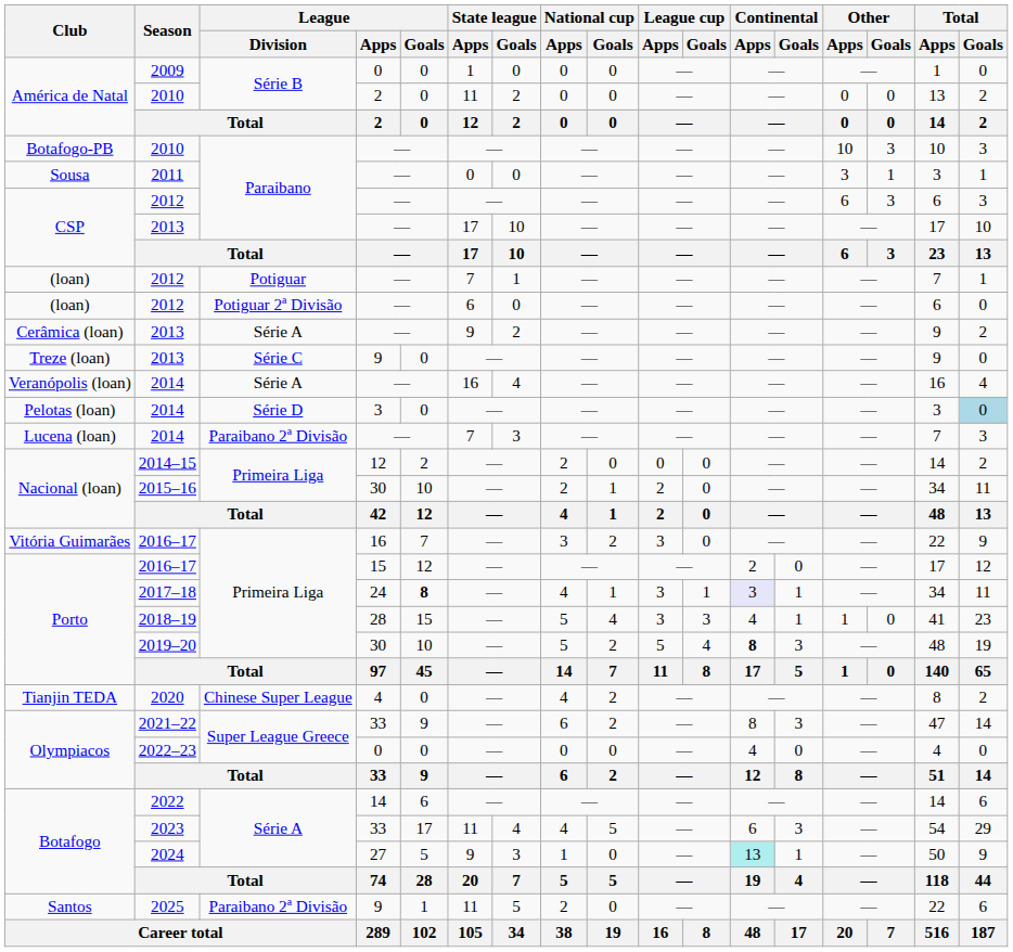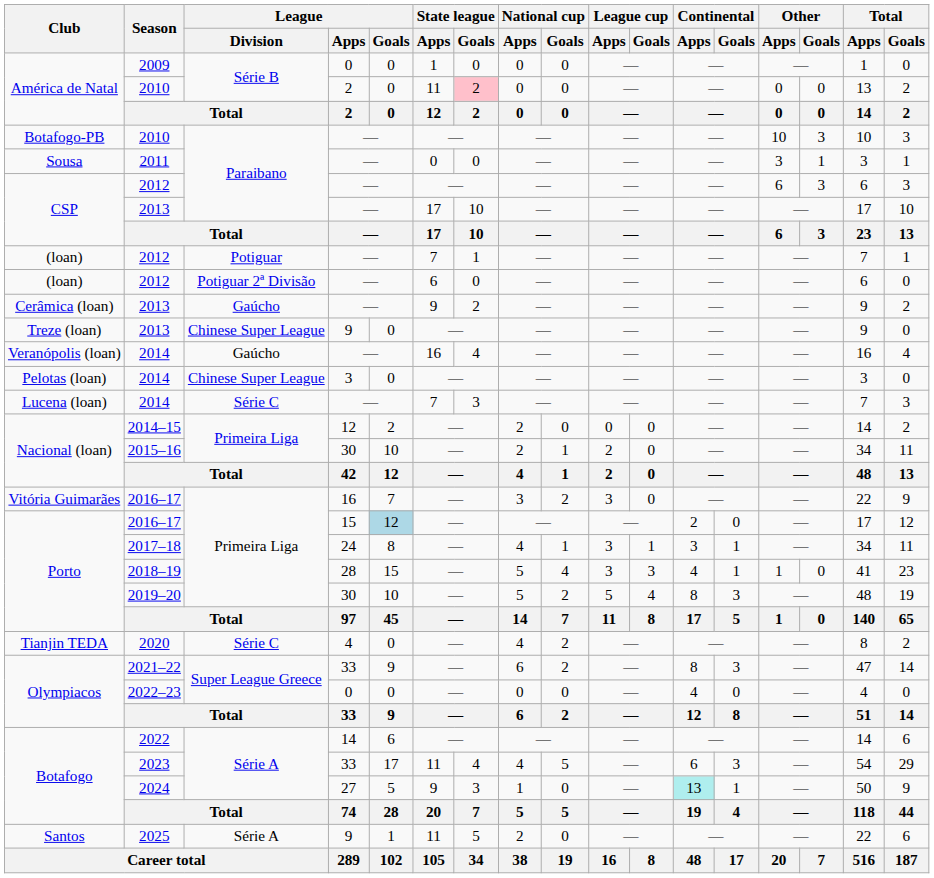América de Natal / 2010 | State league / Goals: no background -> pink background
Cerâmica (loan) / 2013 | League / Division: Série A -> Gaúcho
Treze (loan) / 2013 | League / Division: Série C -> Chinese Super League
Veranópolis (loan) / 2014 | League / Division: Série A -> Gaúcho
Pelotas (loan) / 2014 | League / Division: Série D -> Chinese Super League
Pelotas (loan) / 2014 | Total / Goals: lightblue background -> no background
Lucena (loan) / 2014 | League / Division: Paraibano 2ª Divisão -> Série C
Porto / 2016–17 | League / Goals: no background -> lightblue background
2017–18 | League / Goals: bold -> normal
2017–18 | Continental / Apps: lavender background -> no background
2019–20 | Continental / Apps: bold -> normal
2020 | League / Division: Chinese Super League -> Série C
2025 | League / Division: Paraibano 2ª Divisão -> Série A
